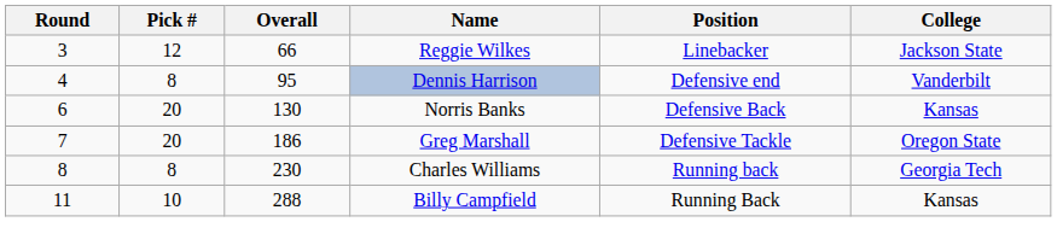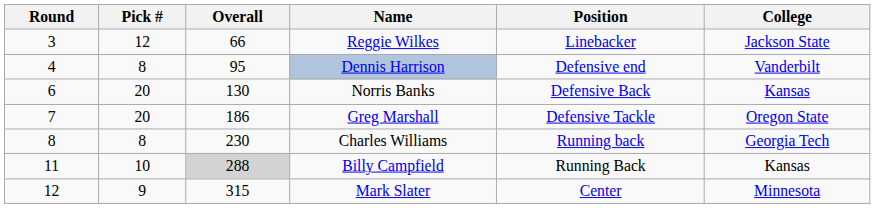Billy Campfield | Overall: no background -> lightgrey background
+ row: 12 | 9 | 315 | Mark Slater | Center | Minnesota
